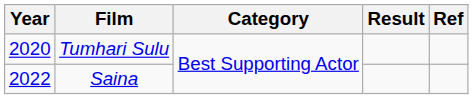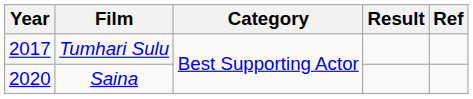Tumhari Sulu | Year: 2020 -> 2017
Saina | Year: 2022 -> 2020
